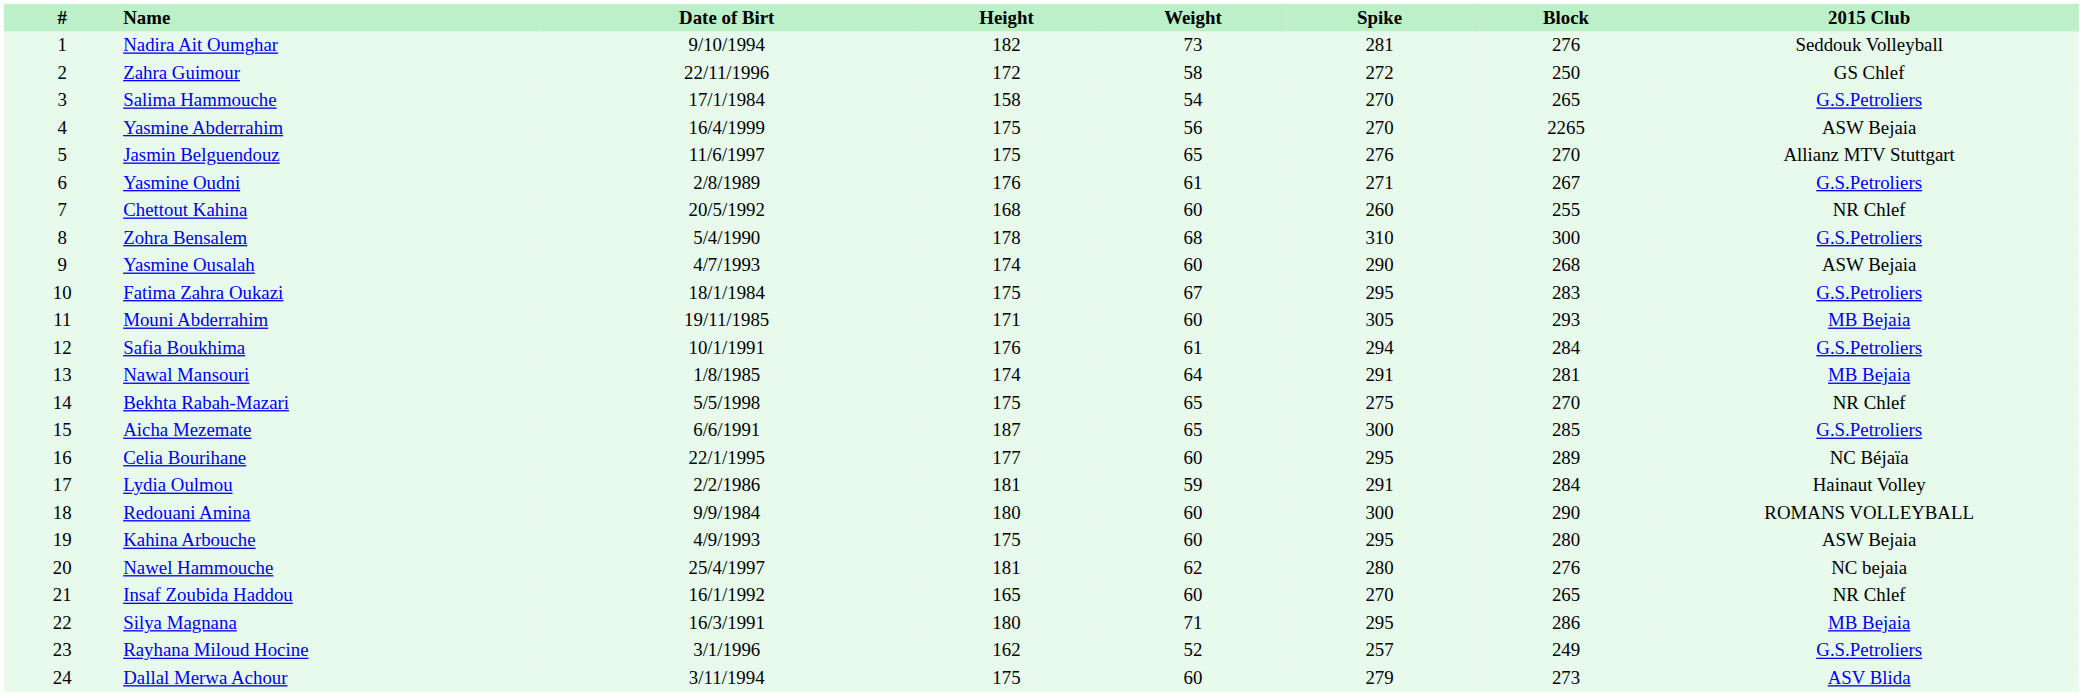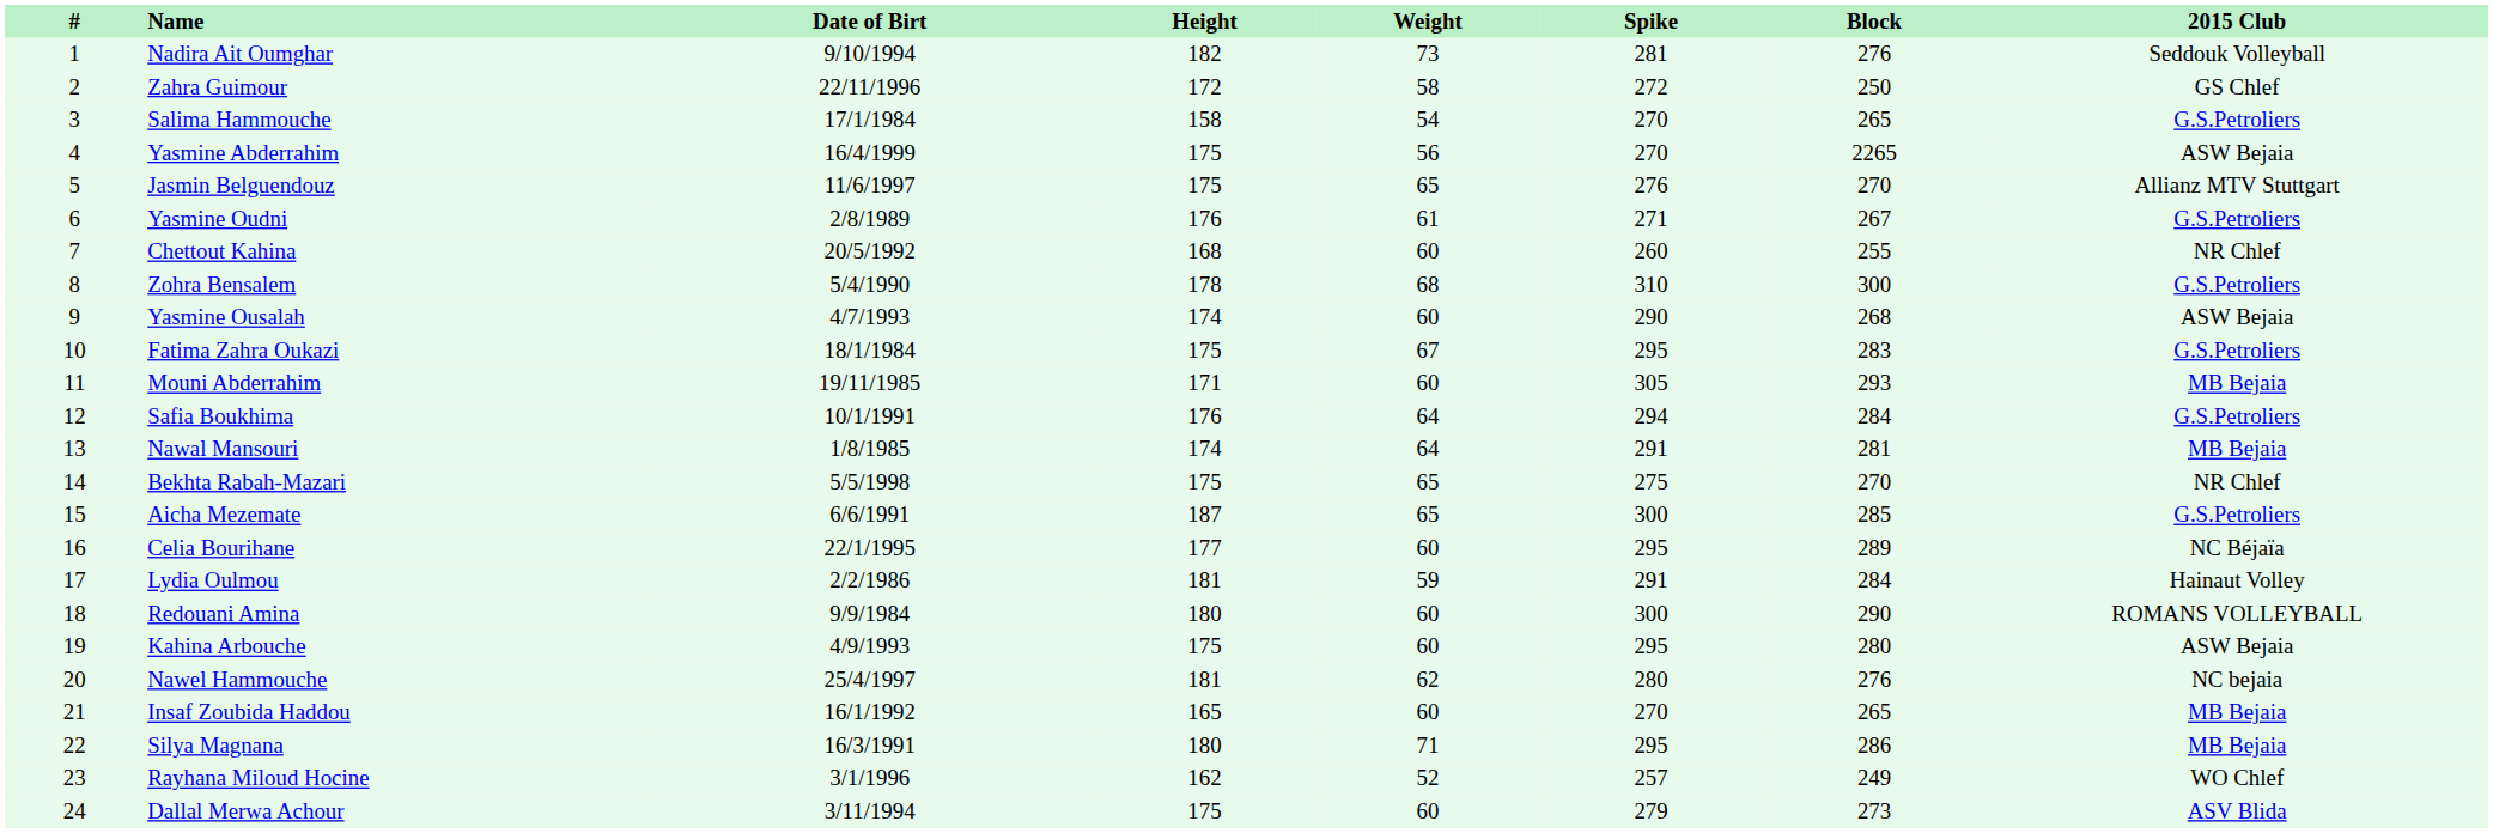Safia Boukhima | Weight: 61 -> 64
Insaf Zoubida Haddou | 2015 Club: NR Chlef -> MB Bejaia
Rayhana Miloud Hocine | 2015 Club: G.S.Petroliers -> WO Chlef
